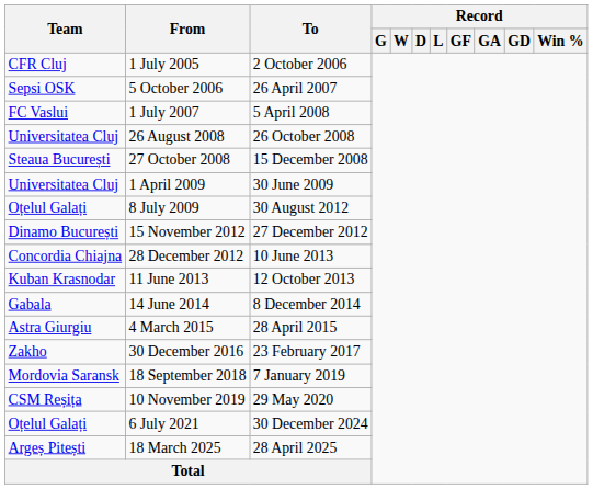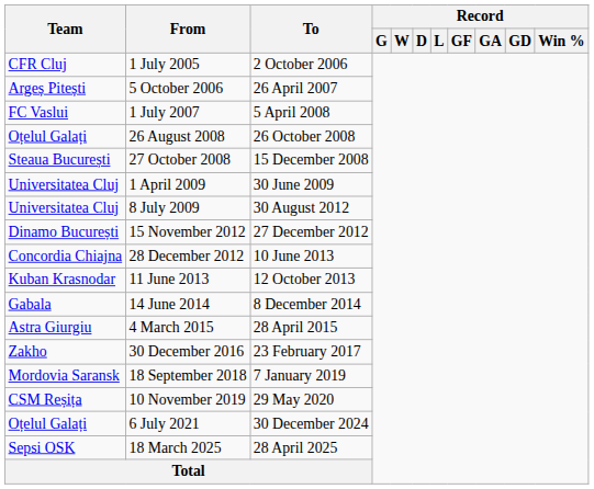5 October 2006 | Team: Sepsi OSK -> Argeș Pitești
26 August 2008 | Team: Universitatea Cluj -> Oțelul Galați
8 July 2009 | Team: Oțelul Galați -> Universitatea Cluj
18 March 2025 | Team: Argeș Pitești -> Sepsi OSK
